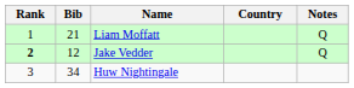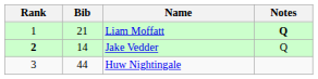- column: Country
Liam Moffatt | Notes: normal -> bold
Jake Vedder | Bib: 12 -> 14
Huw Nightingale | Bib: 34 -> 44
